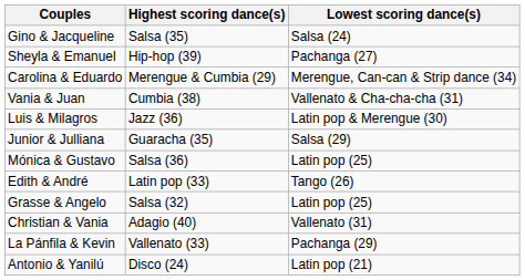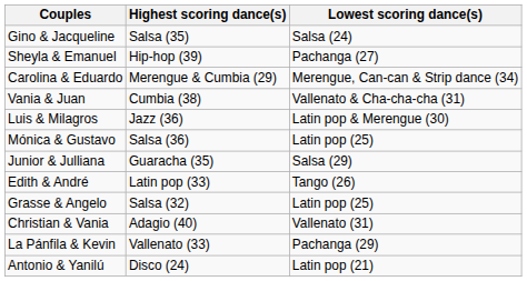rows swapped: Mónica & Gustavo <-> Junior & Julliana
